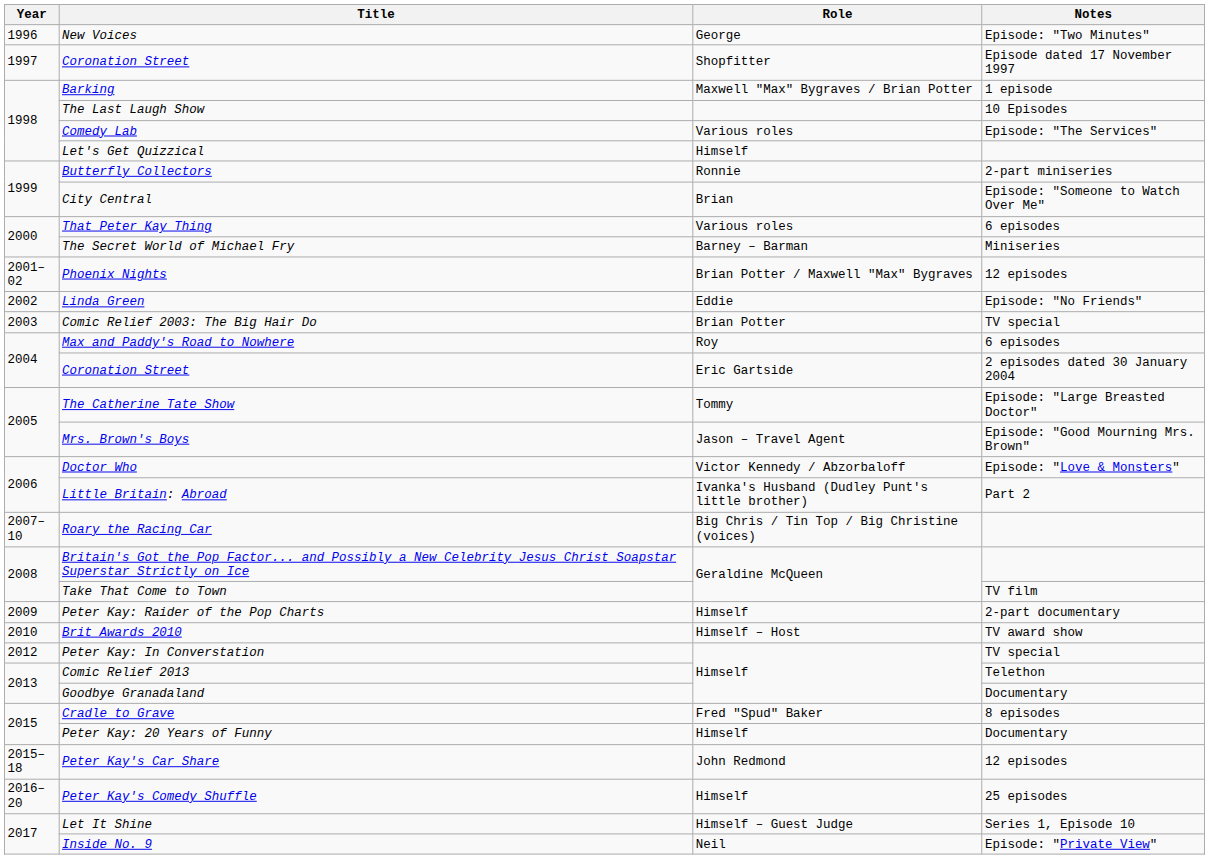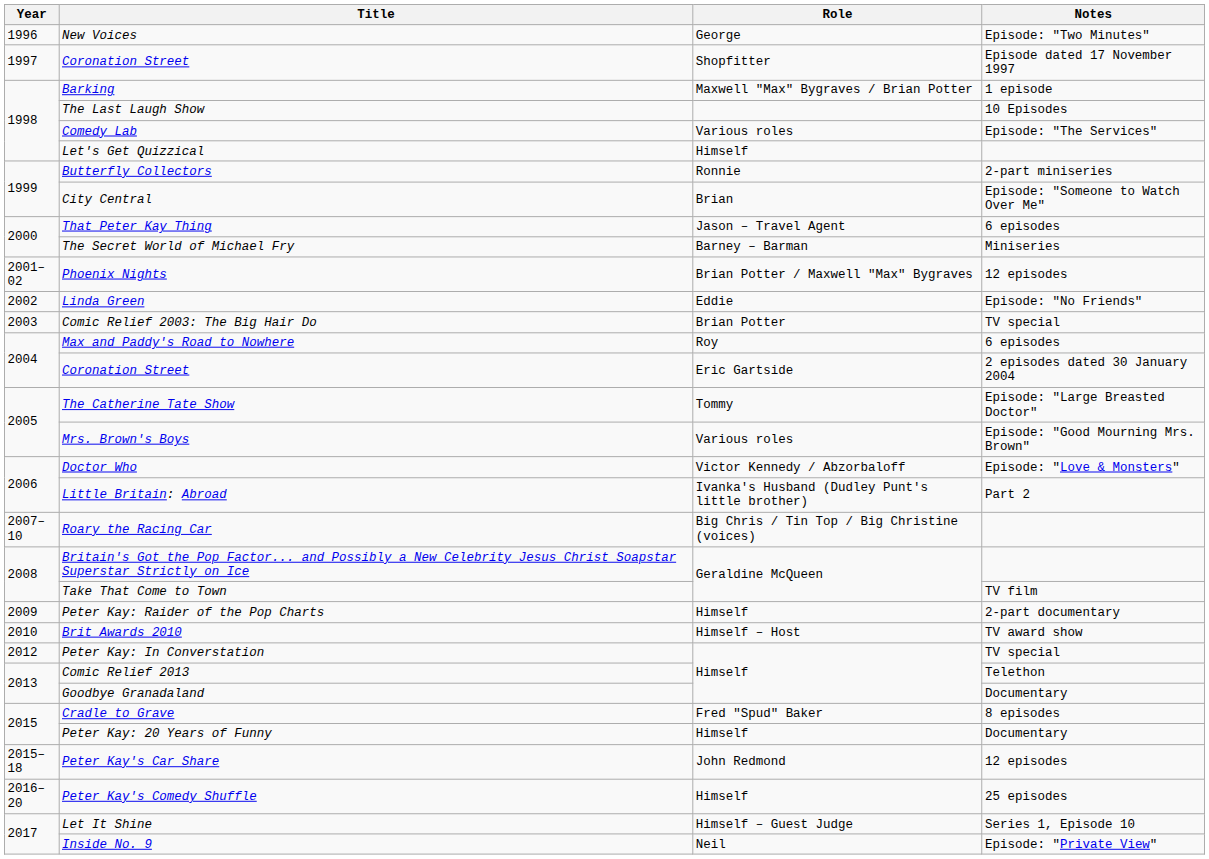That Peter Kay Thing | Role: Various roles -> Jason – Travel Agent
Mrs. Brown's Boys | Role: Jason – Travel Agent -> Various roles
